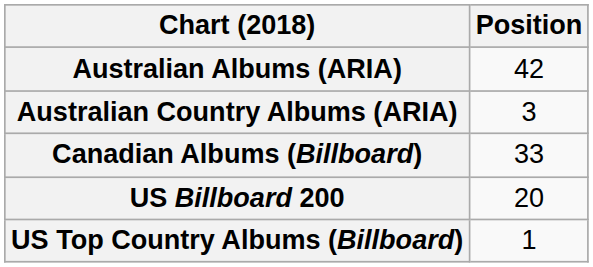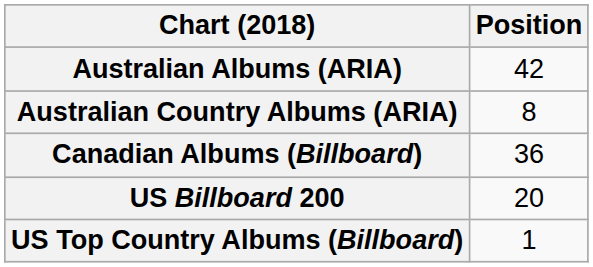Australian Country Albums (ARIA) | Position: 3 -> 8
Canadian Albums (Billboard) | Position: 33 -> 36
